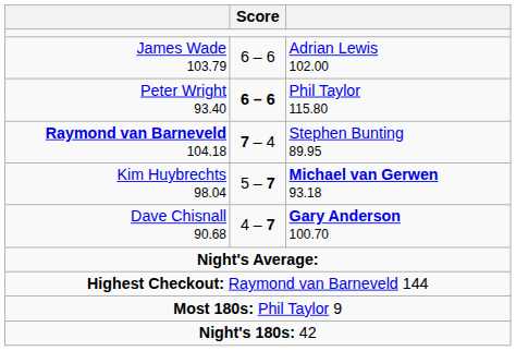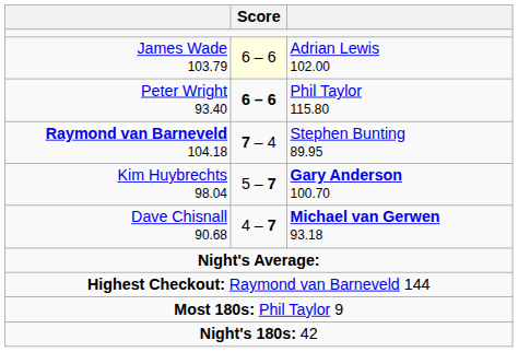James Wade 103.79 | Score: no background -> lightyellow background
Kim Huybrechts 98.04 | column 3: Michael van Gerwen 93.18 -> Gary Anderson 100.70
Dave Chisnall 90.68 | column 3: Gary Anderson 100.70 -> Michael van Gerwen 93.18
